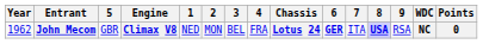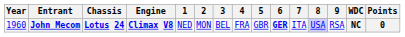columns swapped: Chassis <-> 5
John Mecom | Year: 1962 -> 1960
John Mecom | 8: bold -> normal
